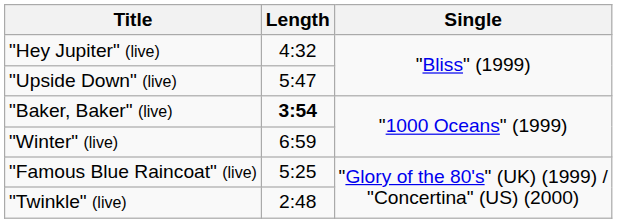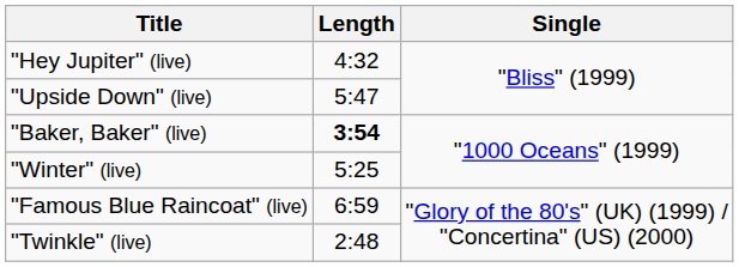"Winter" (live) | Length: 6:59 -> 5:25
"Famous Blue Raincoat" (live) | Length: 5:25 -> 6:59
